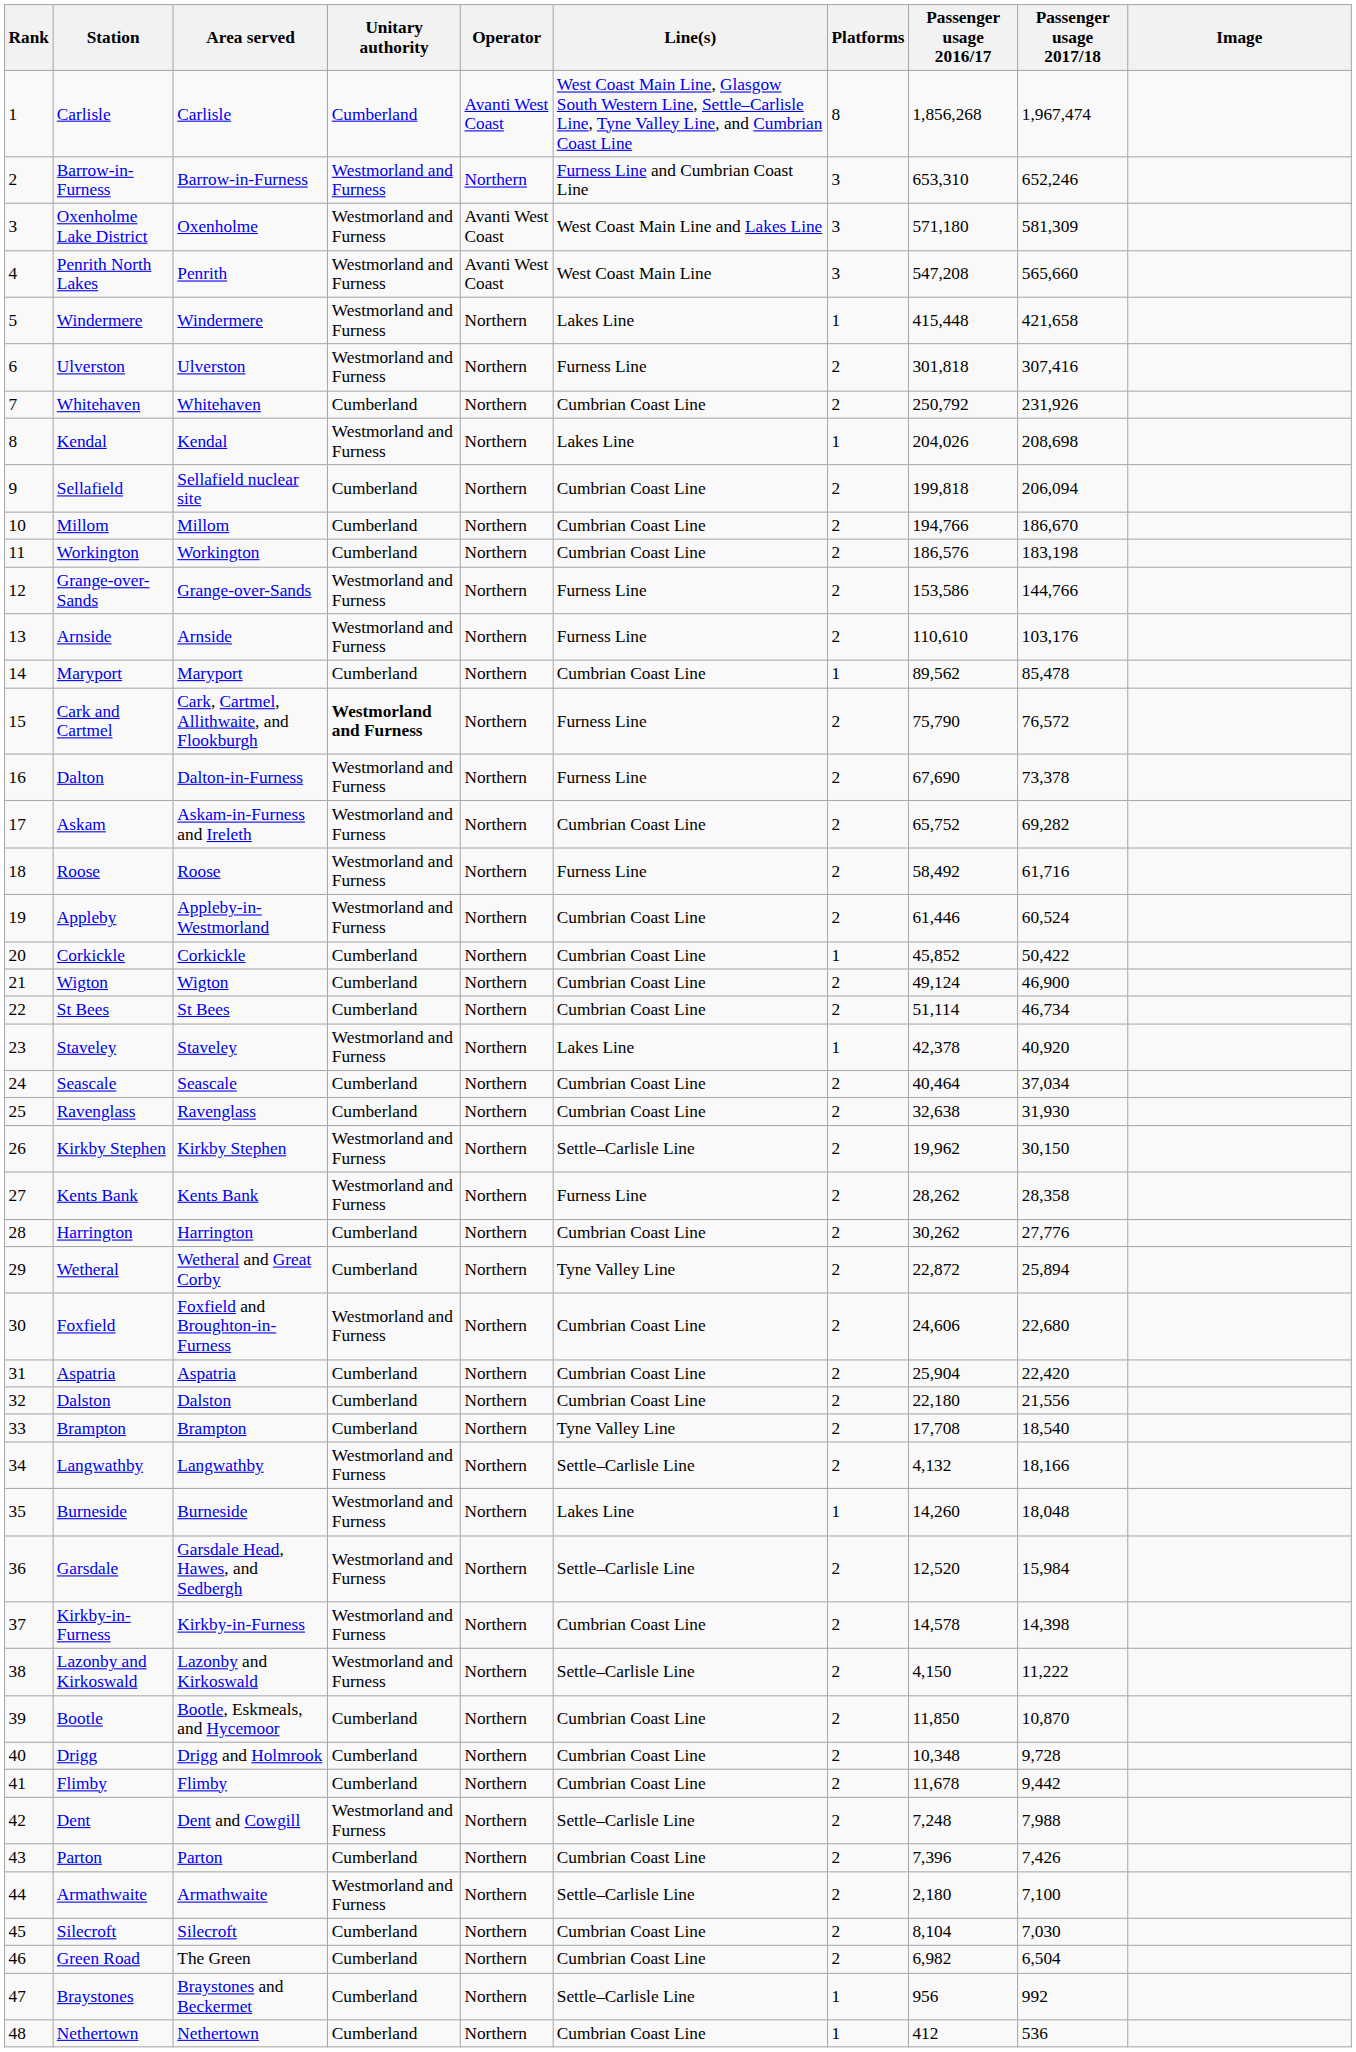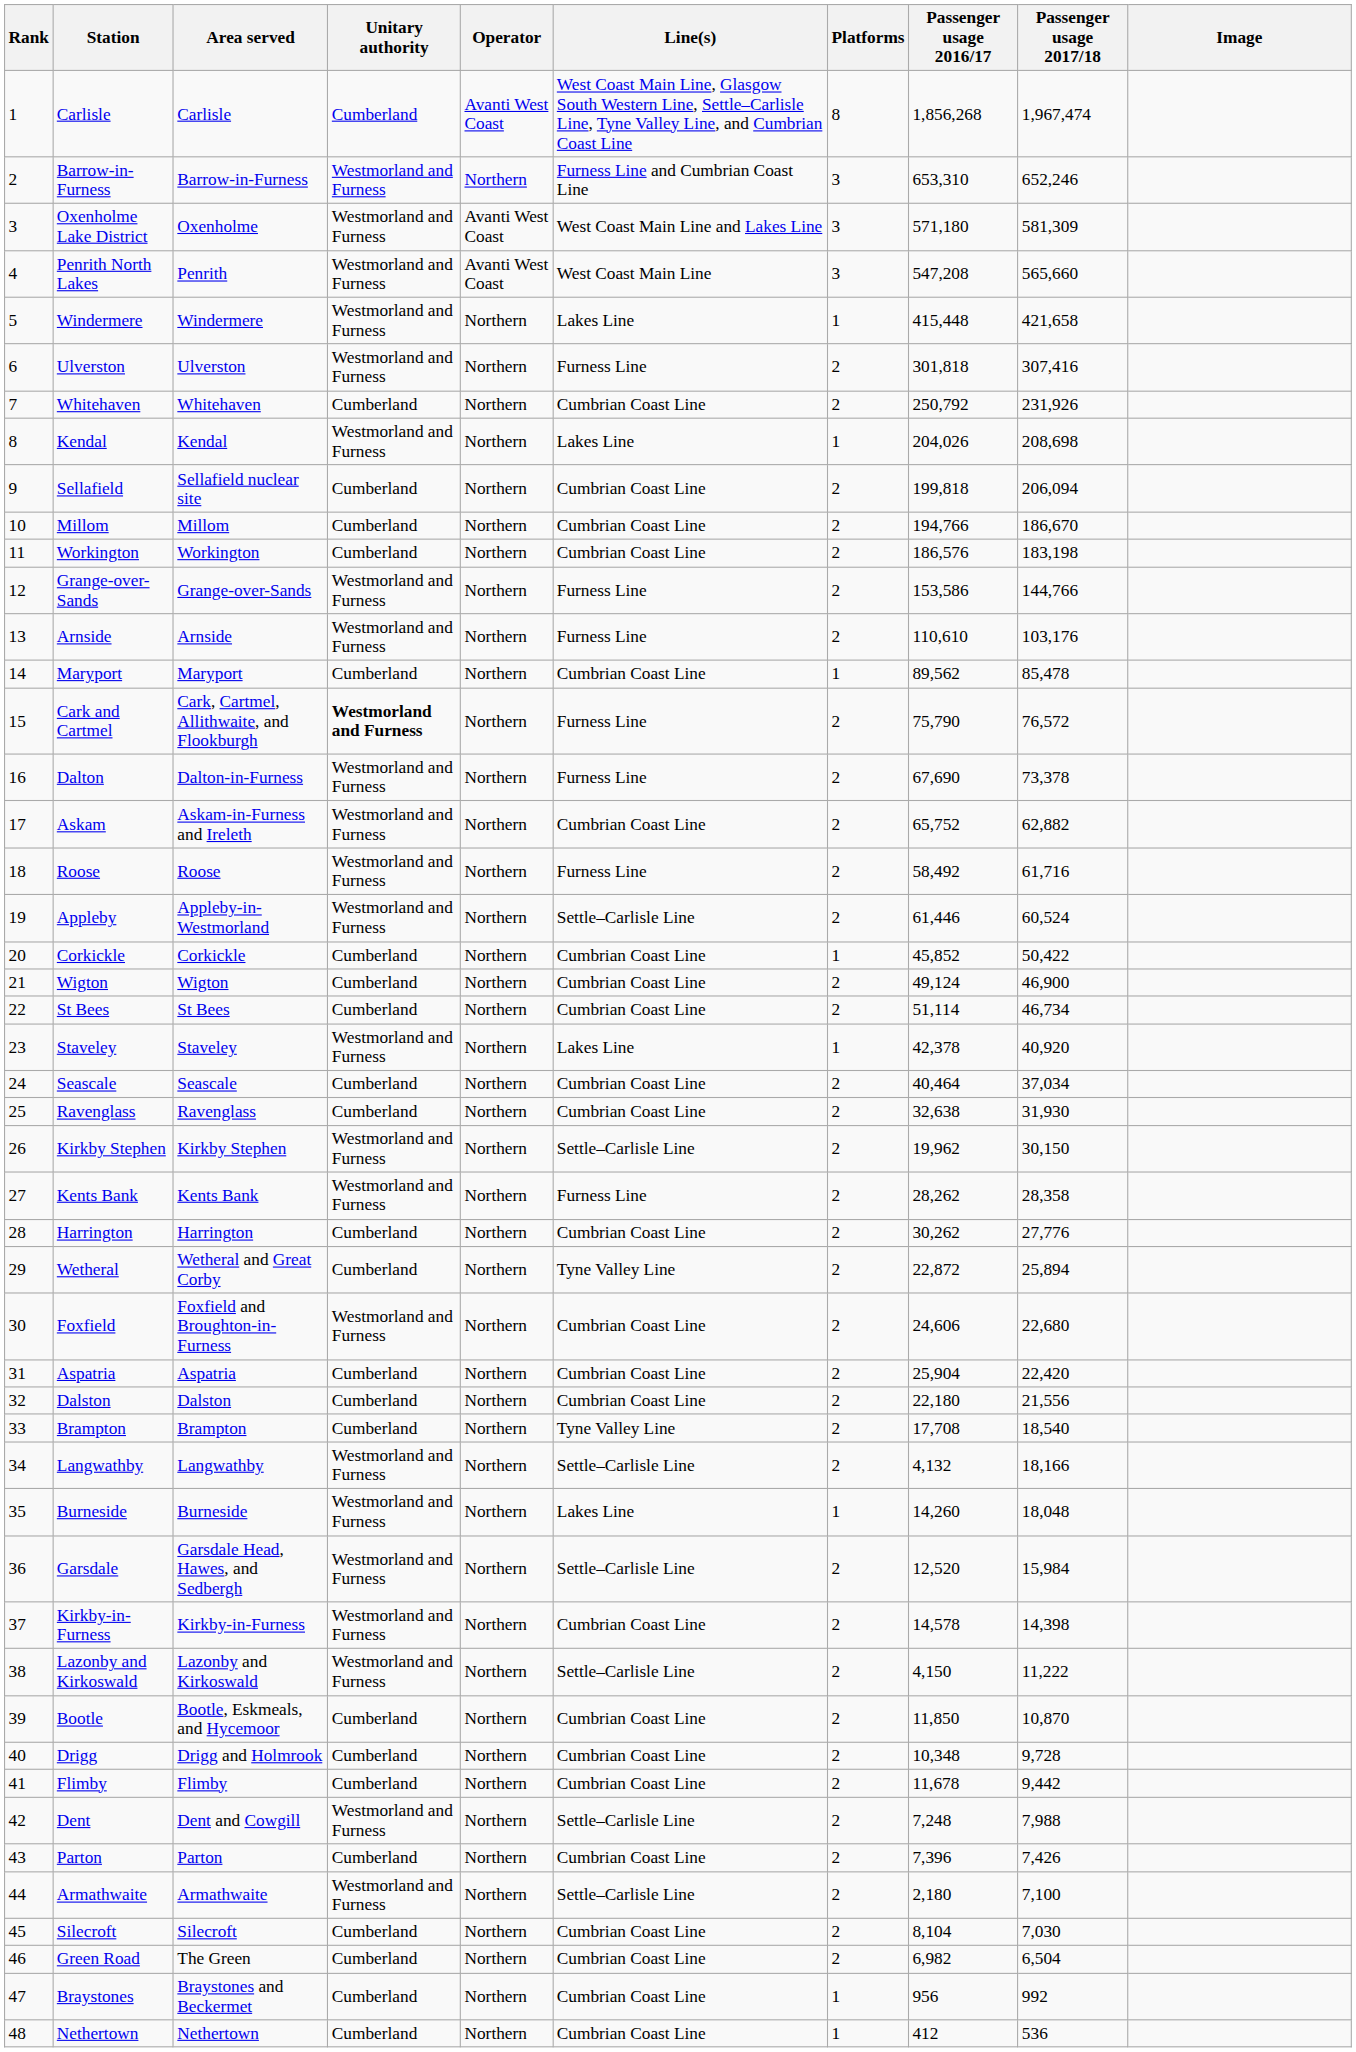Askam | Passenger usage 2017/18: 69,282 -> 62,882
Appleby | Line(s): Cumbrian Coast Line -> Settle–Carlisle Line
Braystones | Line(s): Settle–Carlisle Line -> Cumbrian Coast Line
